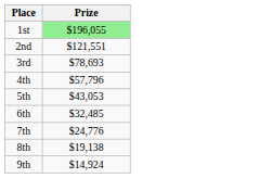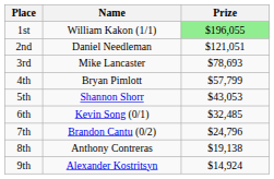+ column: Name | William Kakon (1/1) | Daniel Needleman | Mike Lancaster | Bryan Pimlott | Shannon Shorr | Kevin Song (0/1) | Brandon Cantu (0/2) | Anthony Contreras | Alexander Kostritsyn
2nd | Prize: $121,551 -> $121,051
4th | Prize: $57,796 -> $57,799
7th | Prize: $24,776 -> $24,796
